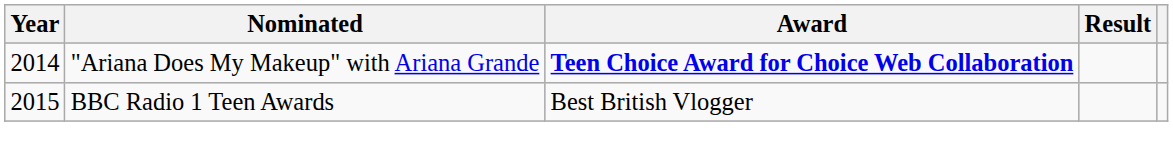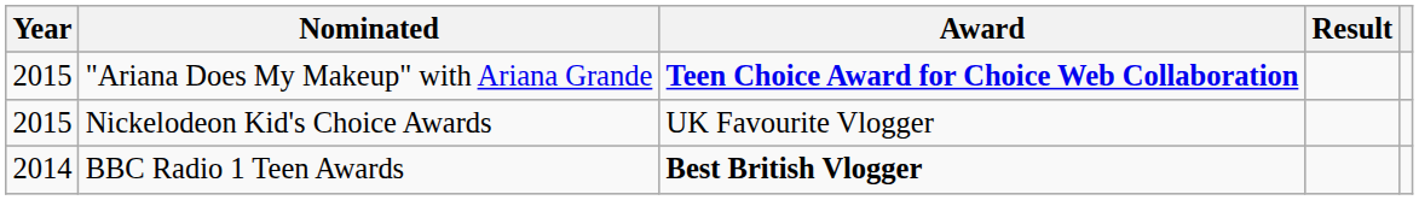"Ariana Does My Makeup" with Ariana Grande | Year: 2014 -> 2015
+ row: 2015 | Nickelodeon Kid's Choice Awards | UK Favourite Vlogger
BBC Radio 1 Teen Awards | Year: 2015 -> 2014
BBC Radio 1 Teen Awards | Award: normal -> bold
